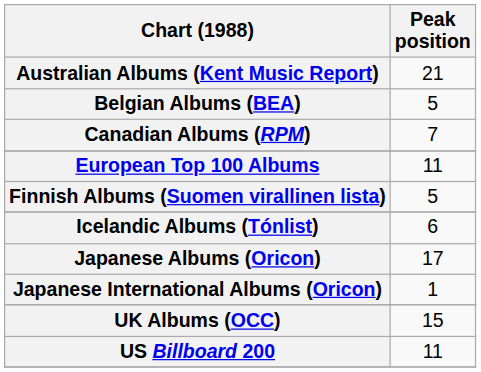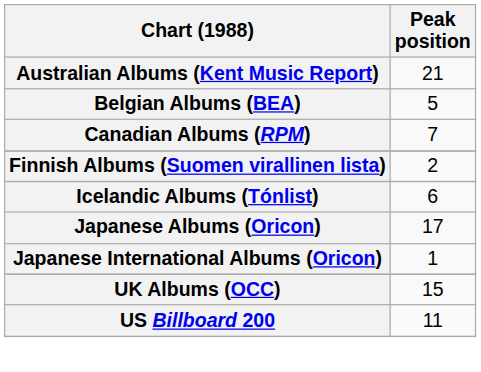- row: European Top 100 Albums | 11
Finnish Albums (Suomen virallinen lista) | Peak position: 5 -> 2
